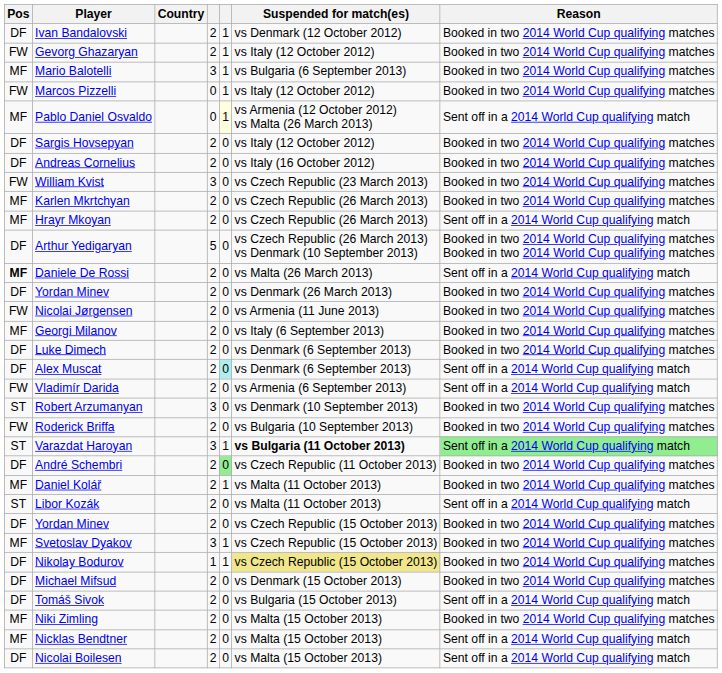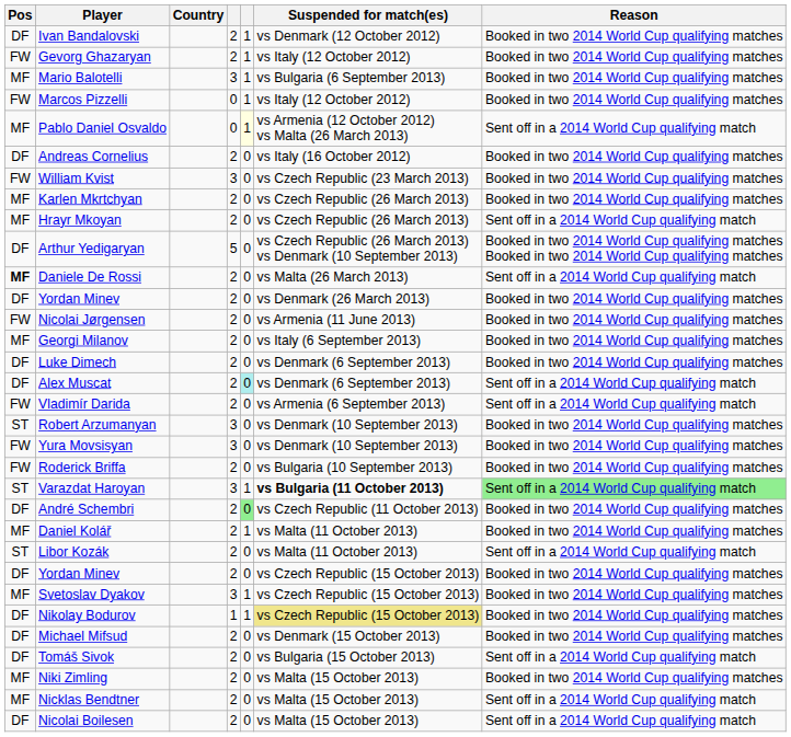- row: DF | Sargis Hovsepyan | 2 | 0 | vs Italy (12 October 2012) | Booked in two 2014 World Cup qualifying matches
+ row: FW | Yura Movsisyan | 3 | 0 | vs Denmark (10 September 2013) | Booked in two 2014 World Cup qualifying matches
